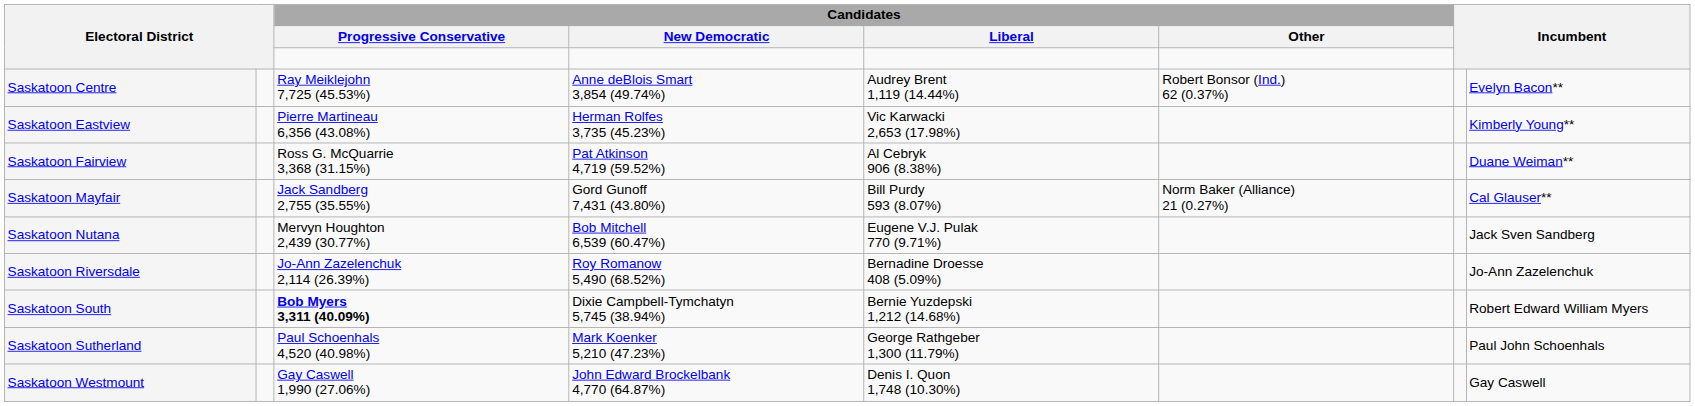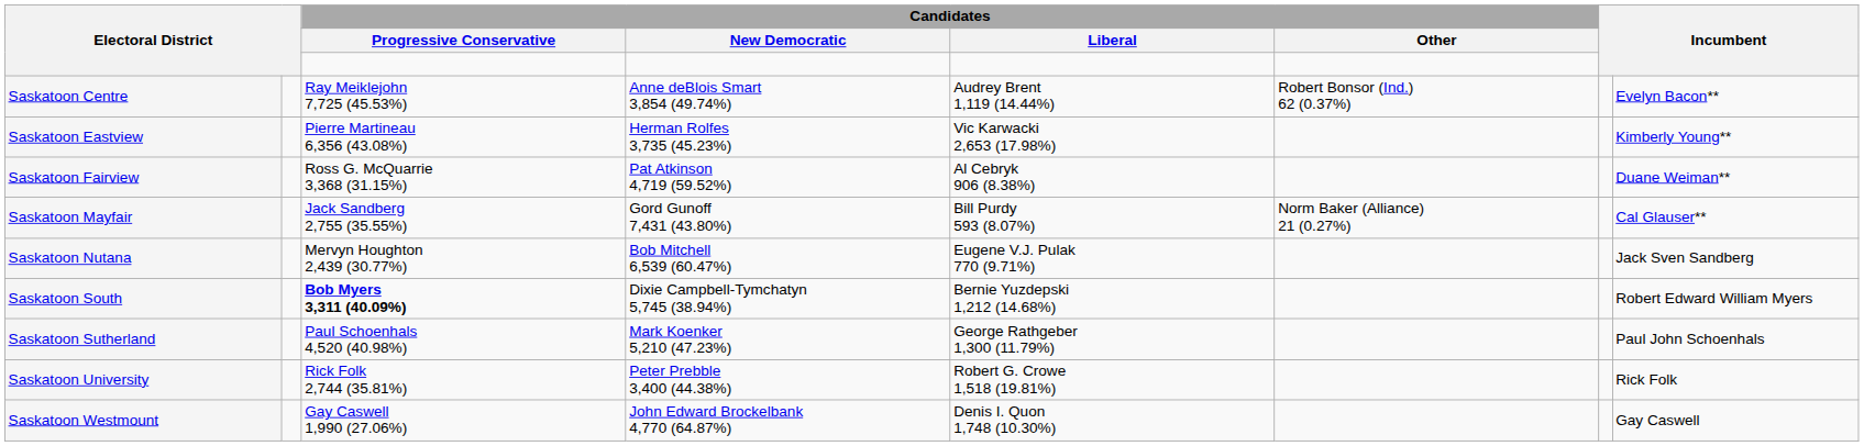- row: Saskatoon Riversdale | Jo-Ann Zazelenchuk 2,114 (26.39%) | Roy Romanow 5,490 (68.52%) | Bernadine Droesse 408 (5.09%) | Jo-Ann Zazelenchuk
+ row: Saskatoon University | Rick Folk 2,744 (35.81%) | Peter Prebble 3,400 (44.38%) | Robert G. Crowe 1,518 (19.81%) | Rick Folk
